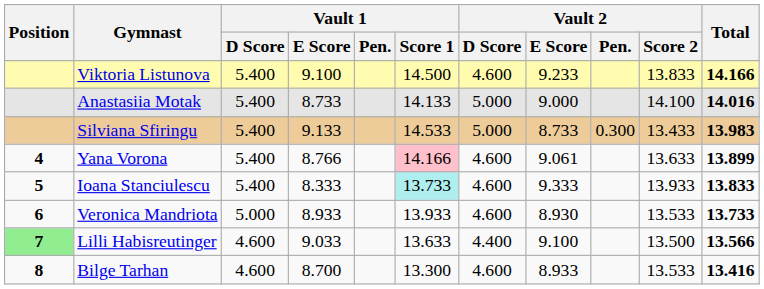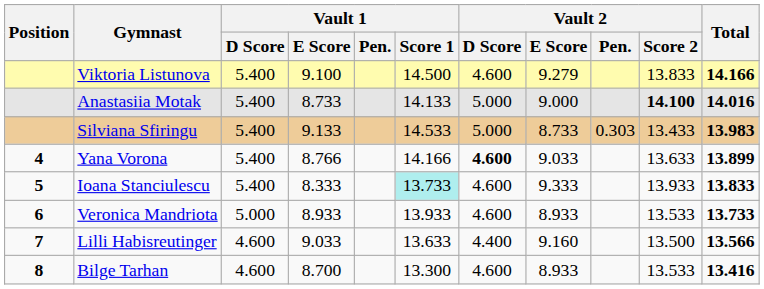Viktoria Listunova | Vault 2 / E Score: 9.233 -> 9.279
Anastasiia Motak | Vault 2 / Score 2: normal -> bold
Silviana Sfiringu | Vault 2 / Pen.: 0.300 -> 0.303
Yana Vorona | Vault 1 / Score 1: pink background -> no background
Yana Vorona | Vault 2 / D Score: normal -> bold
Yana Vorona | Vault 2 / E Score: 9.061 -> 9.033
Veronica Mandriota | Vault 2 / E Score: 8.930 -> 8.933
Lilli Habisreutinger | Position: lightgreen background -> no background
Lilli Habisreutinger | Vault 2 / E Score: 9.100 -> 9.160
